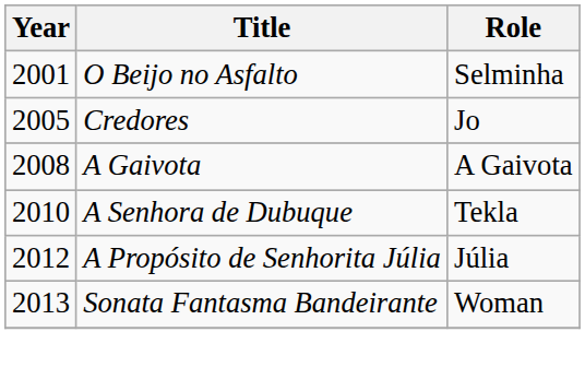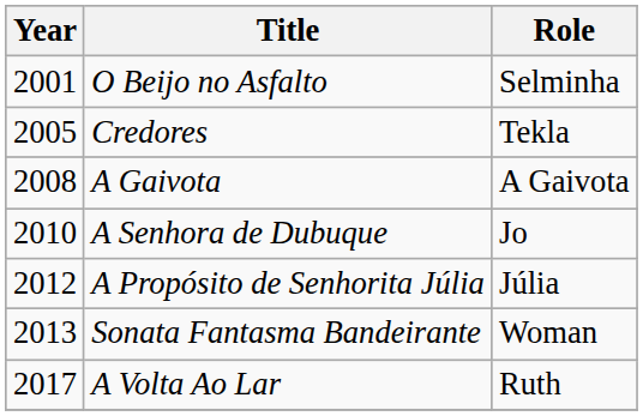Credores | Role: Jo -> Tekla
A Senhora de Dubuque | Role: Tekla -> Jo
+ row: 2017 | A Volta Ao Lar | Ruth
